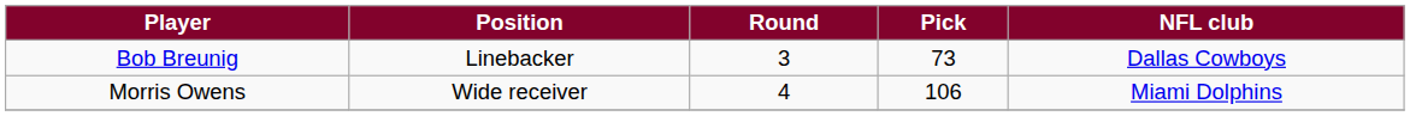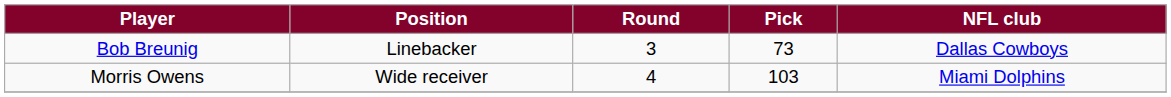Morris Owens | Pick: 106 -> 103
